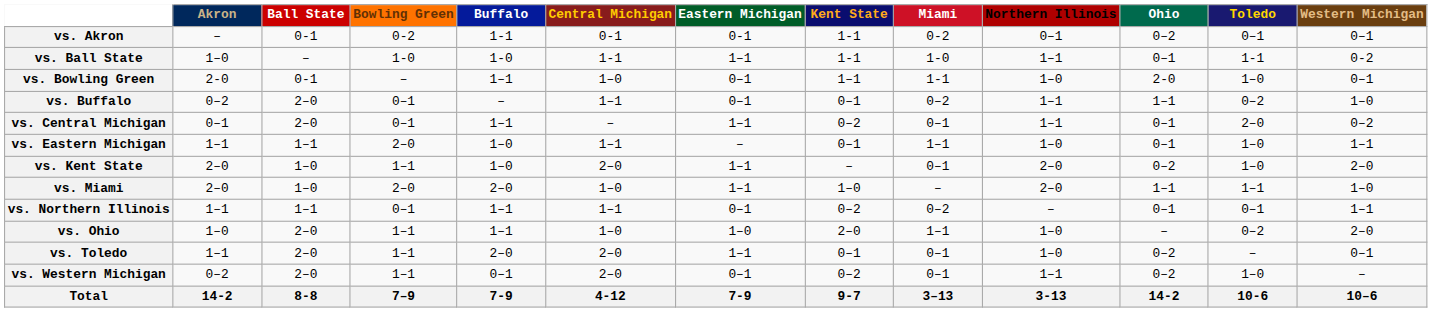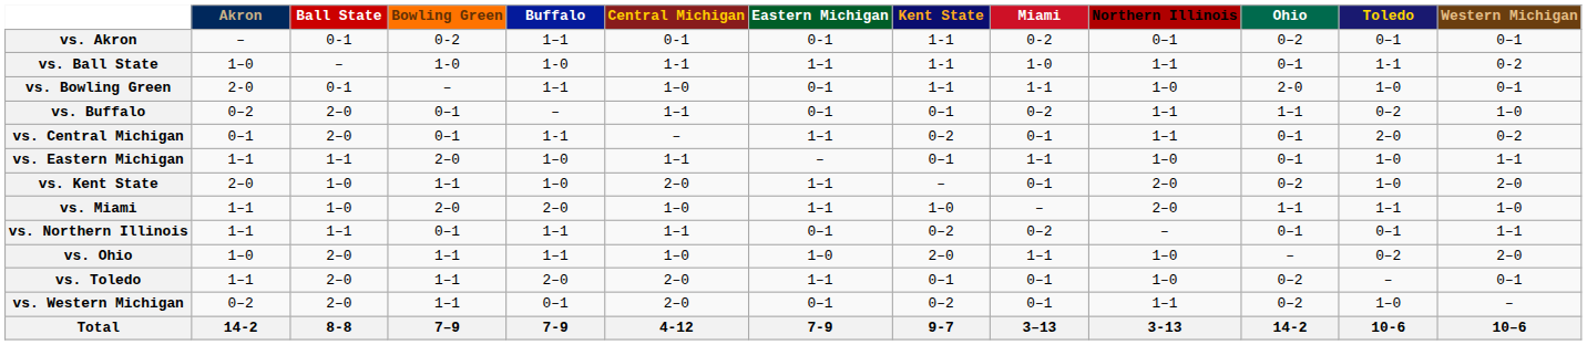vs. Akron | Buffalo: 1-1 -> 1–1
vs. Central Michigan | Buffalo: 1–1 -> 1-1
vs. Miami | Akron: 2–0 -> 1–1
